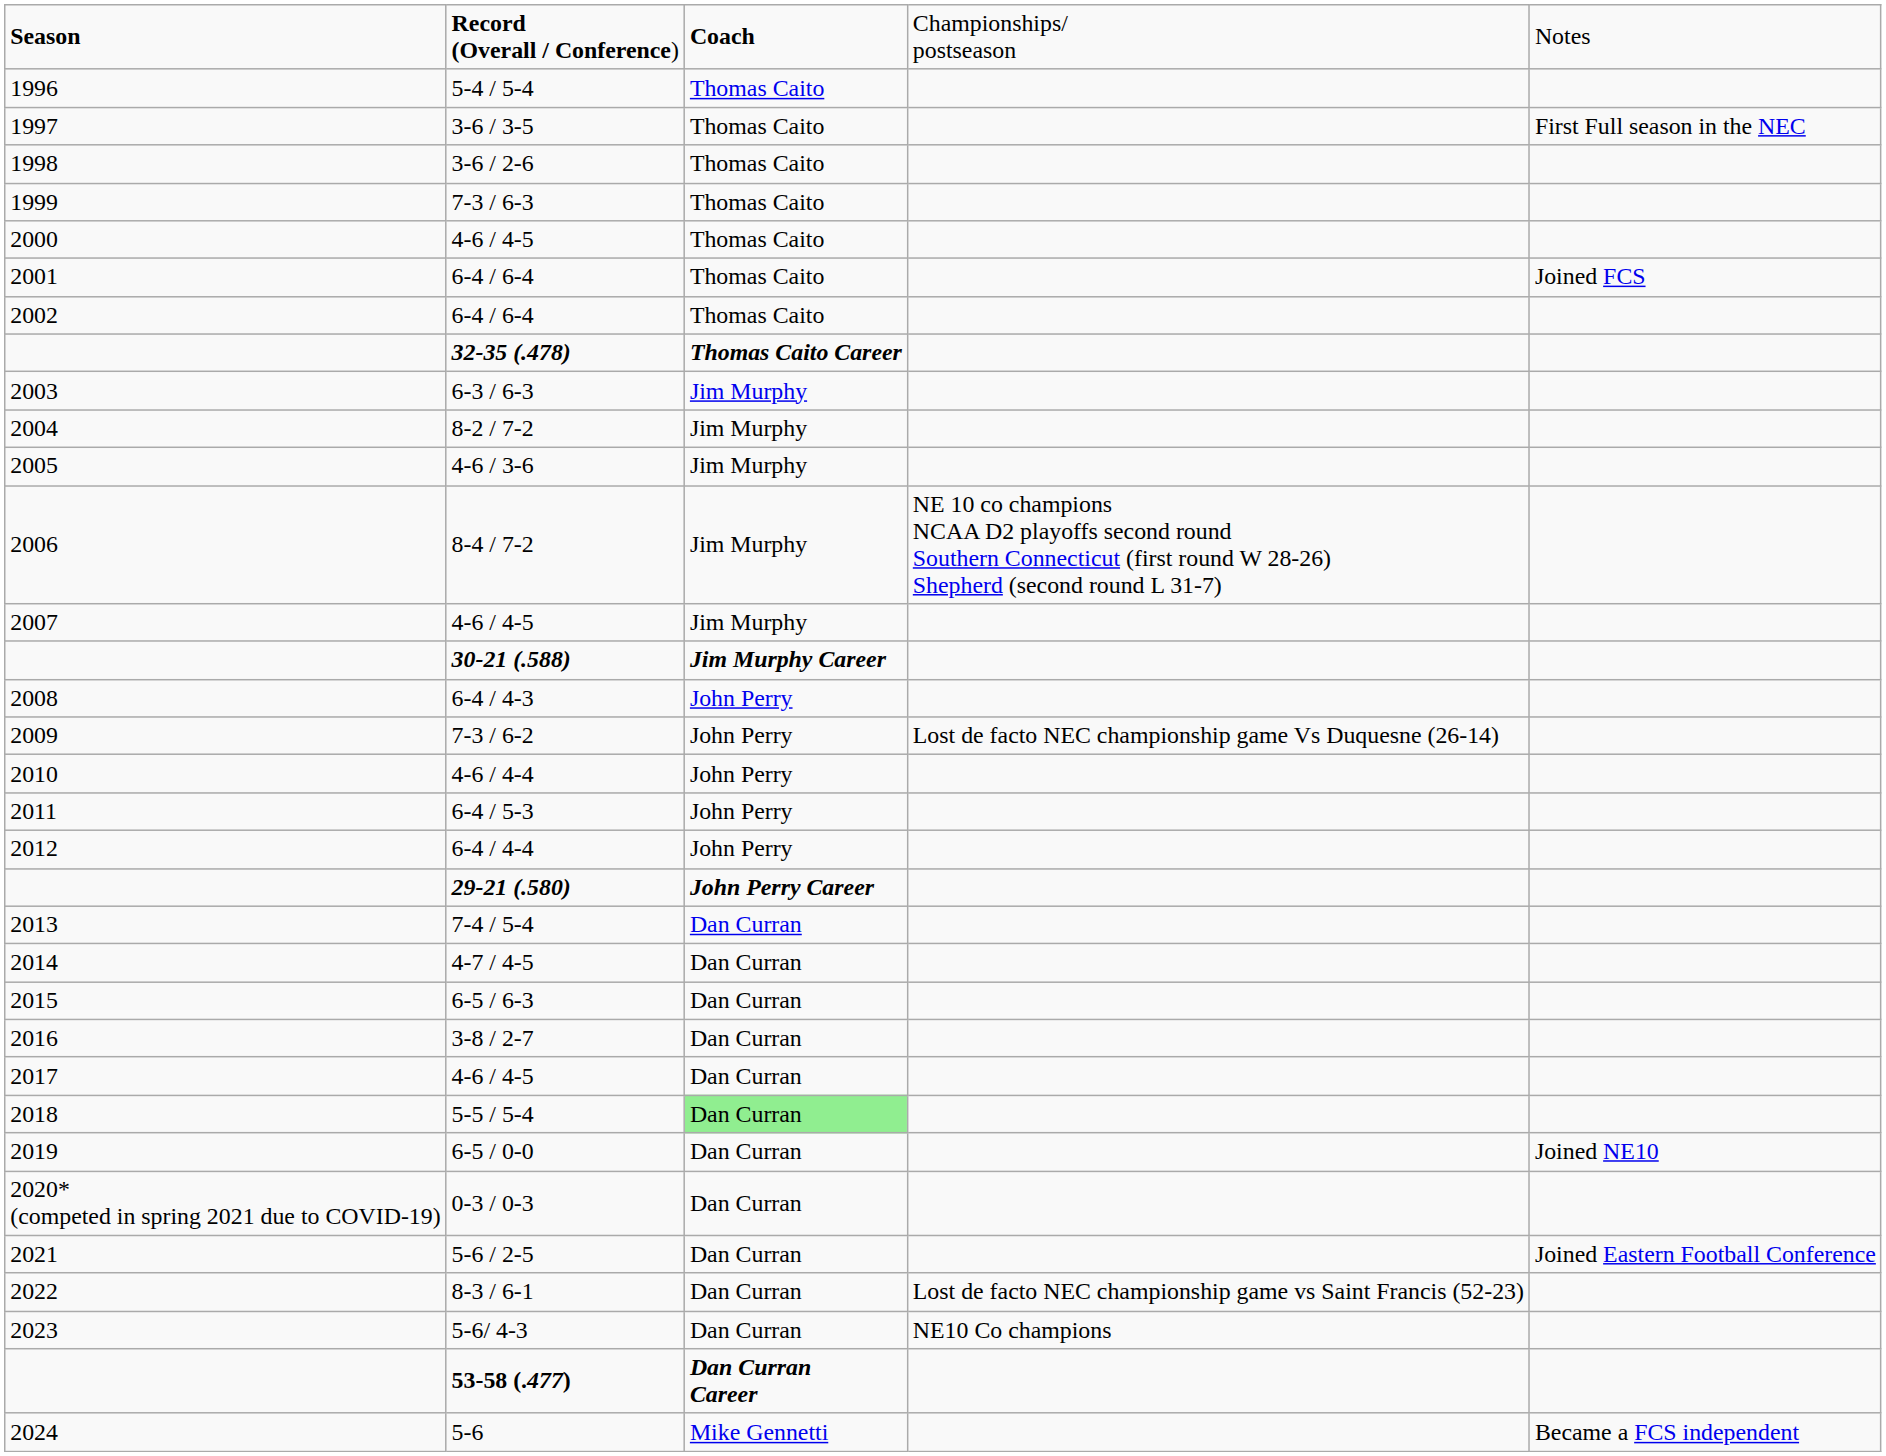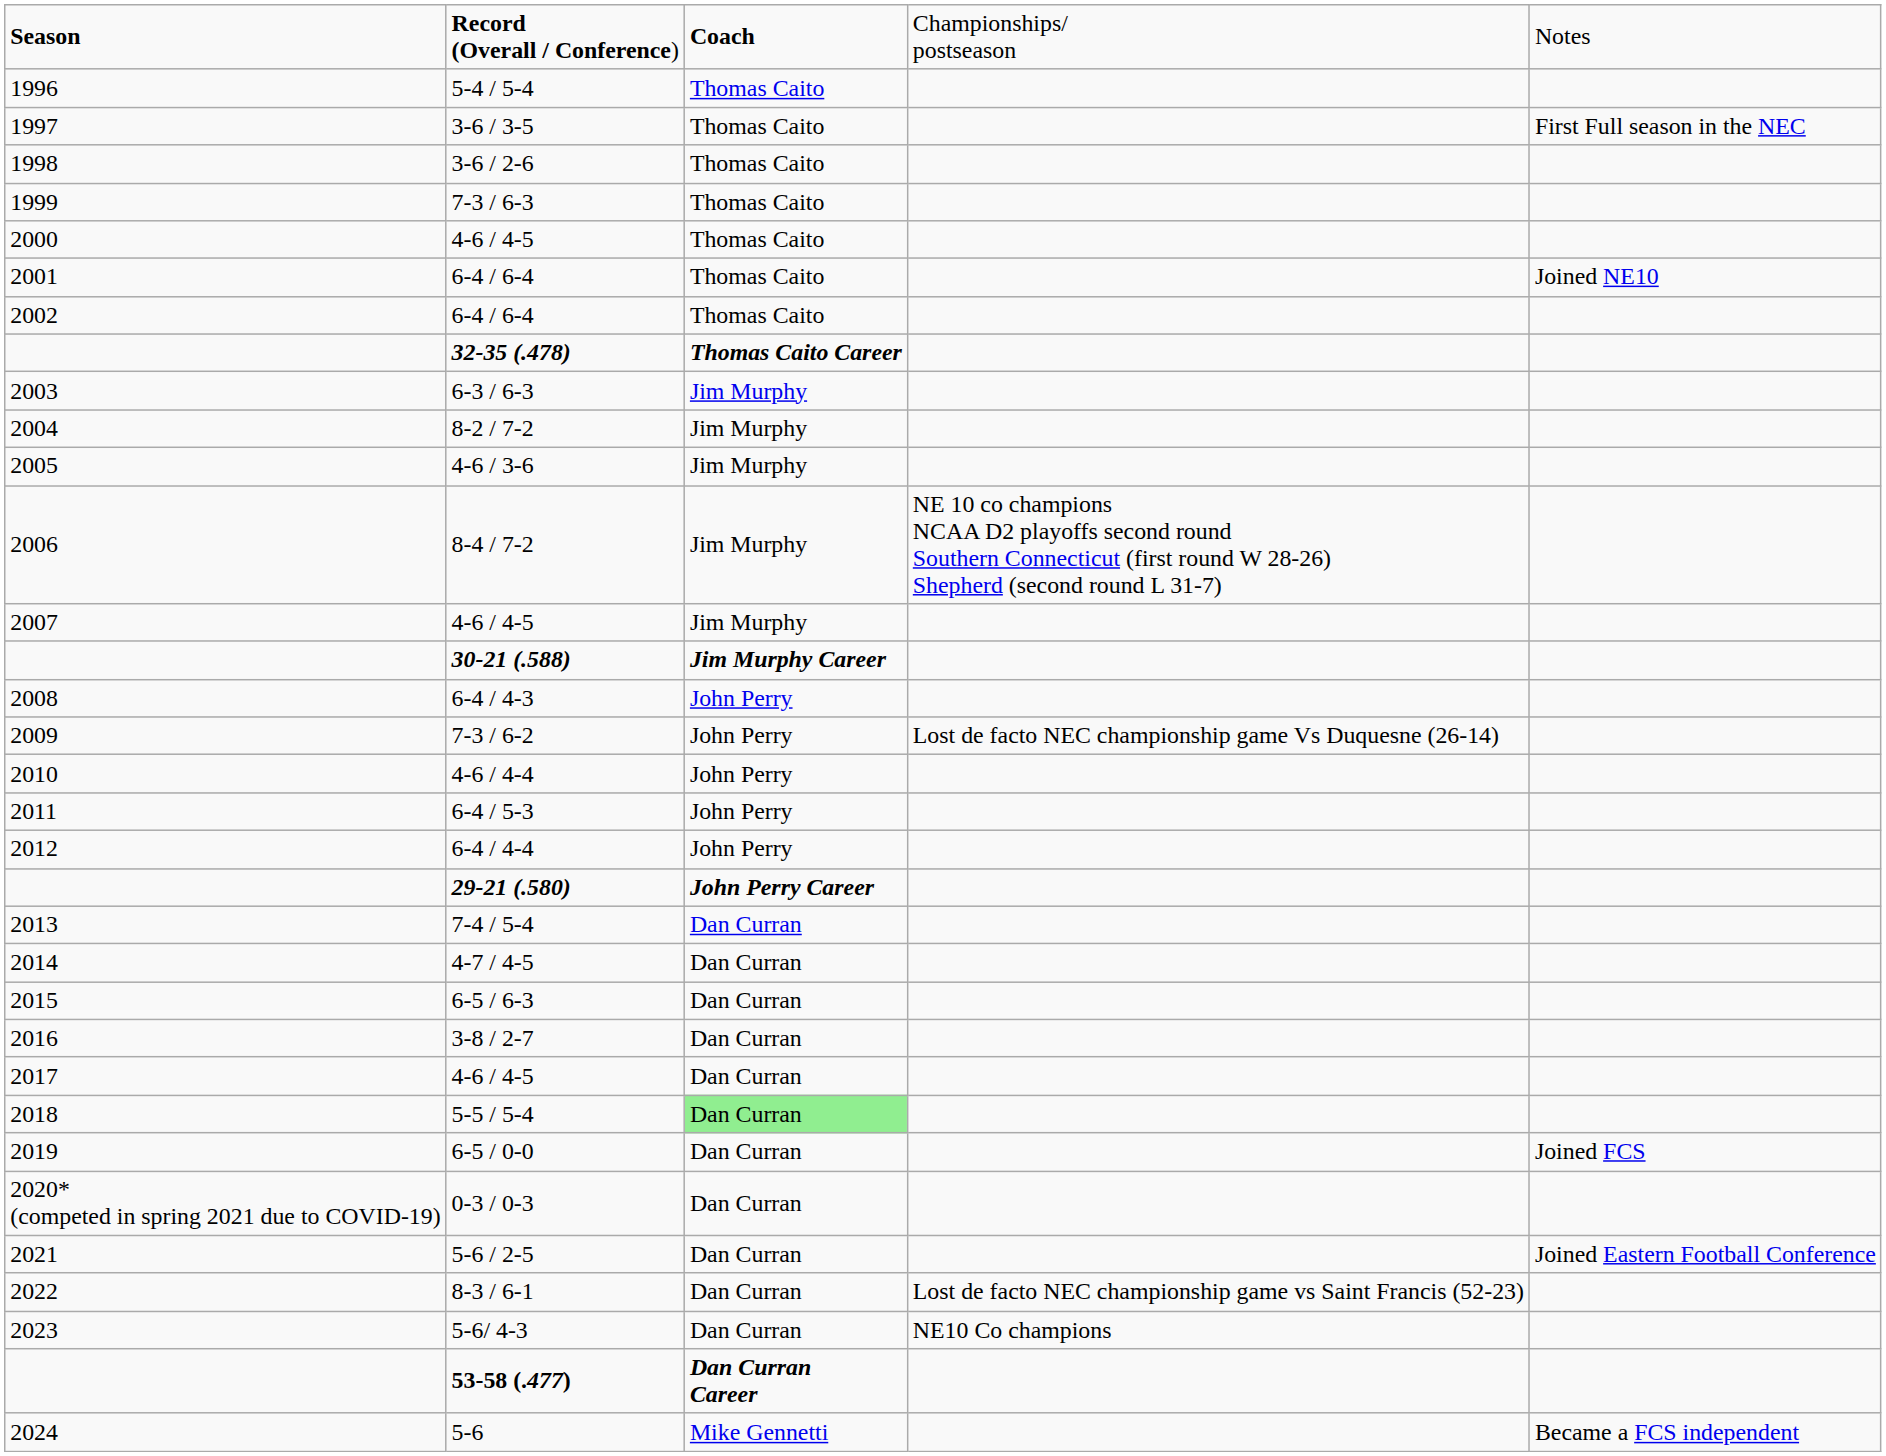2001 | column 5: Joined FCS -> Joined NE10
2019 | column 5: Joined NE10 -> Joined FCS
